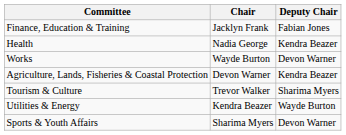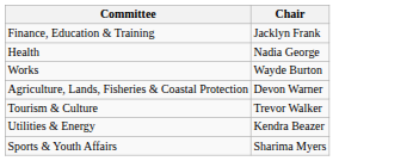- column: Deputy Chair | Fabian Jones | Kendra Beazer | Devon Warner | Kendra Beazer | Sharima Myers | Wayde Burton | Devon Warner
